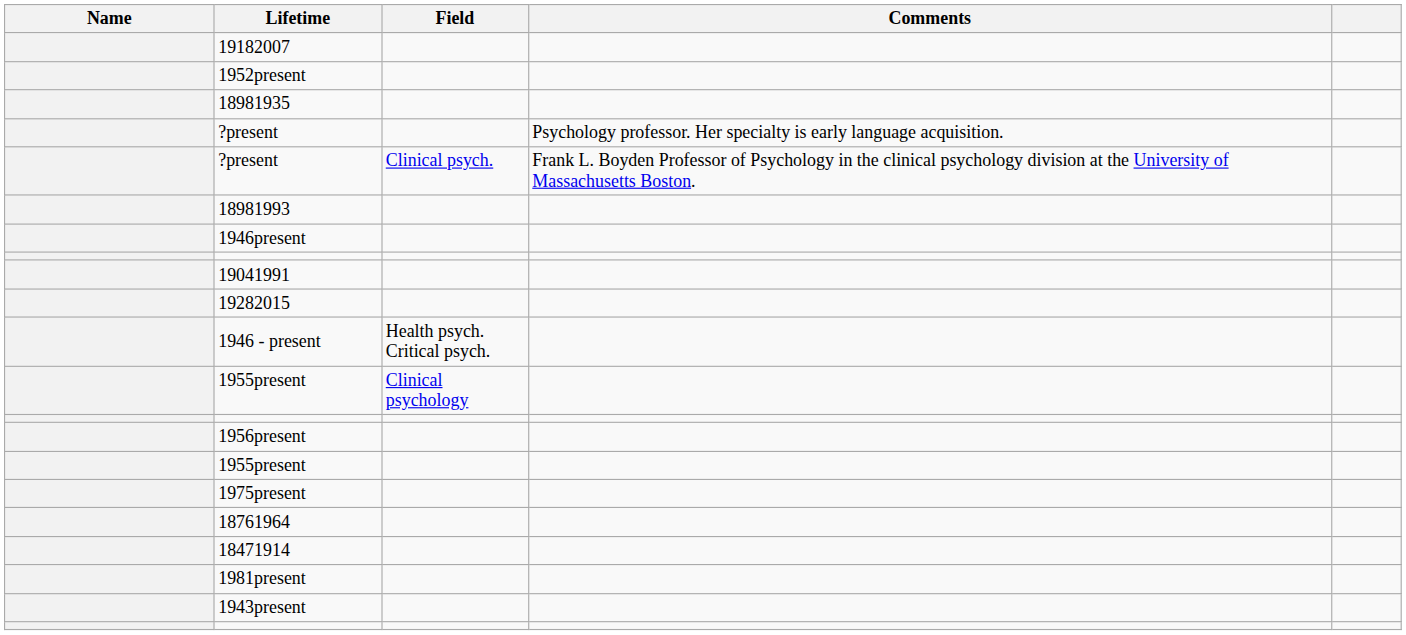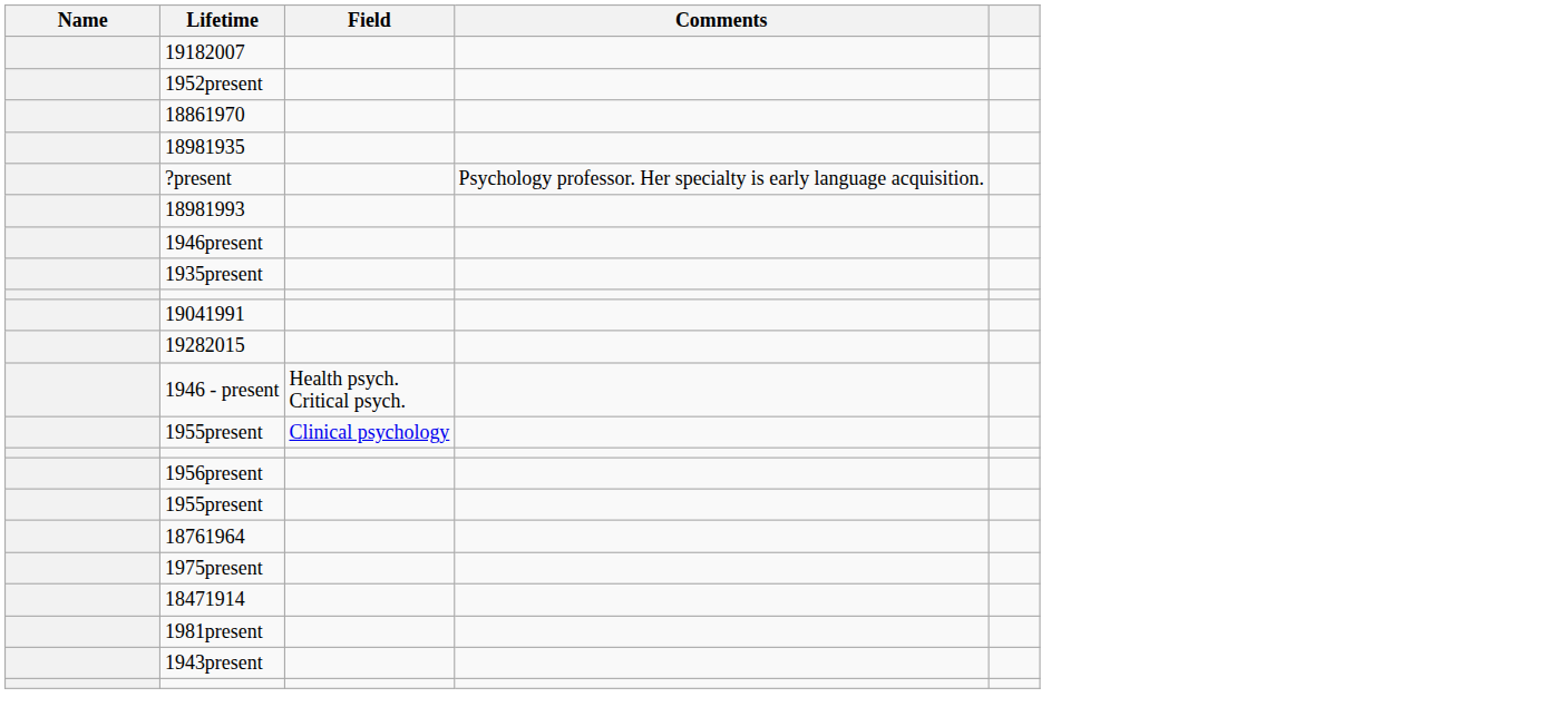+ row: 18861970
- row: ?present | Clinical psych. | Frank L. Boyden Professor of Psychology in the clinical psychology division at the University of Massachusetts Boston.
+ row: 1935present
rows swapped: 18761964 <-> 1975present
